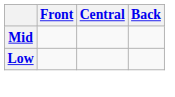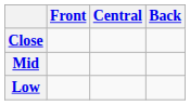+ row: Close
